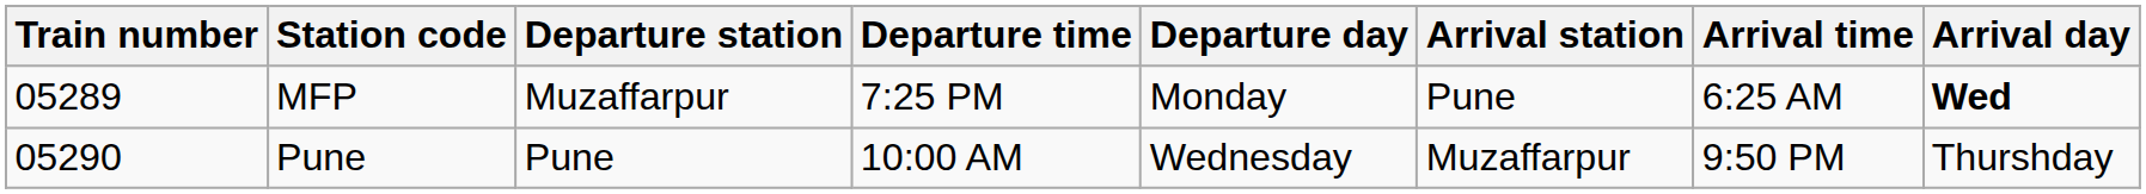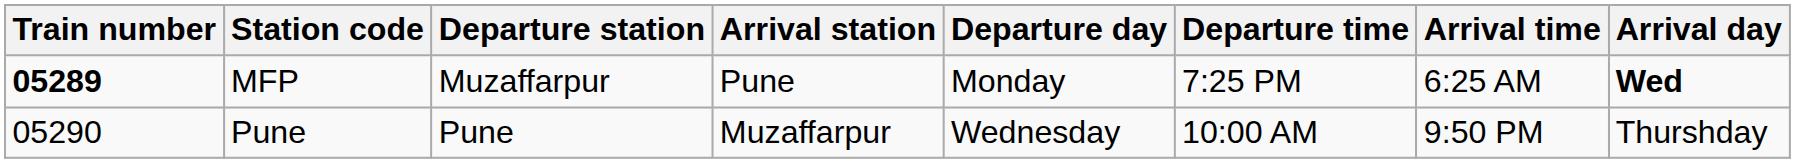columns swapped: Departure time <-> Arrival station
MFP | Train number: normal -> bold
